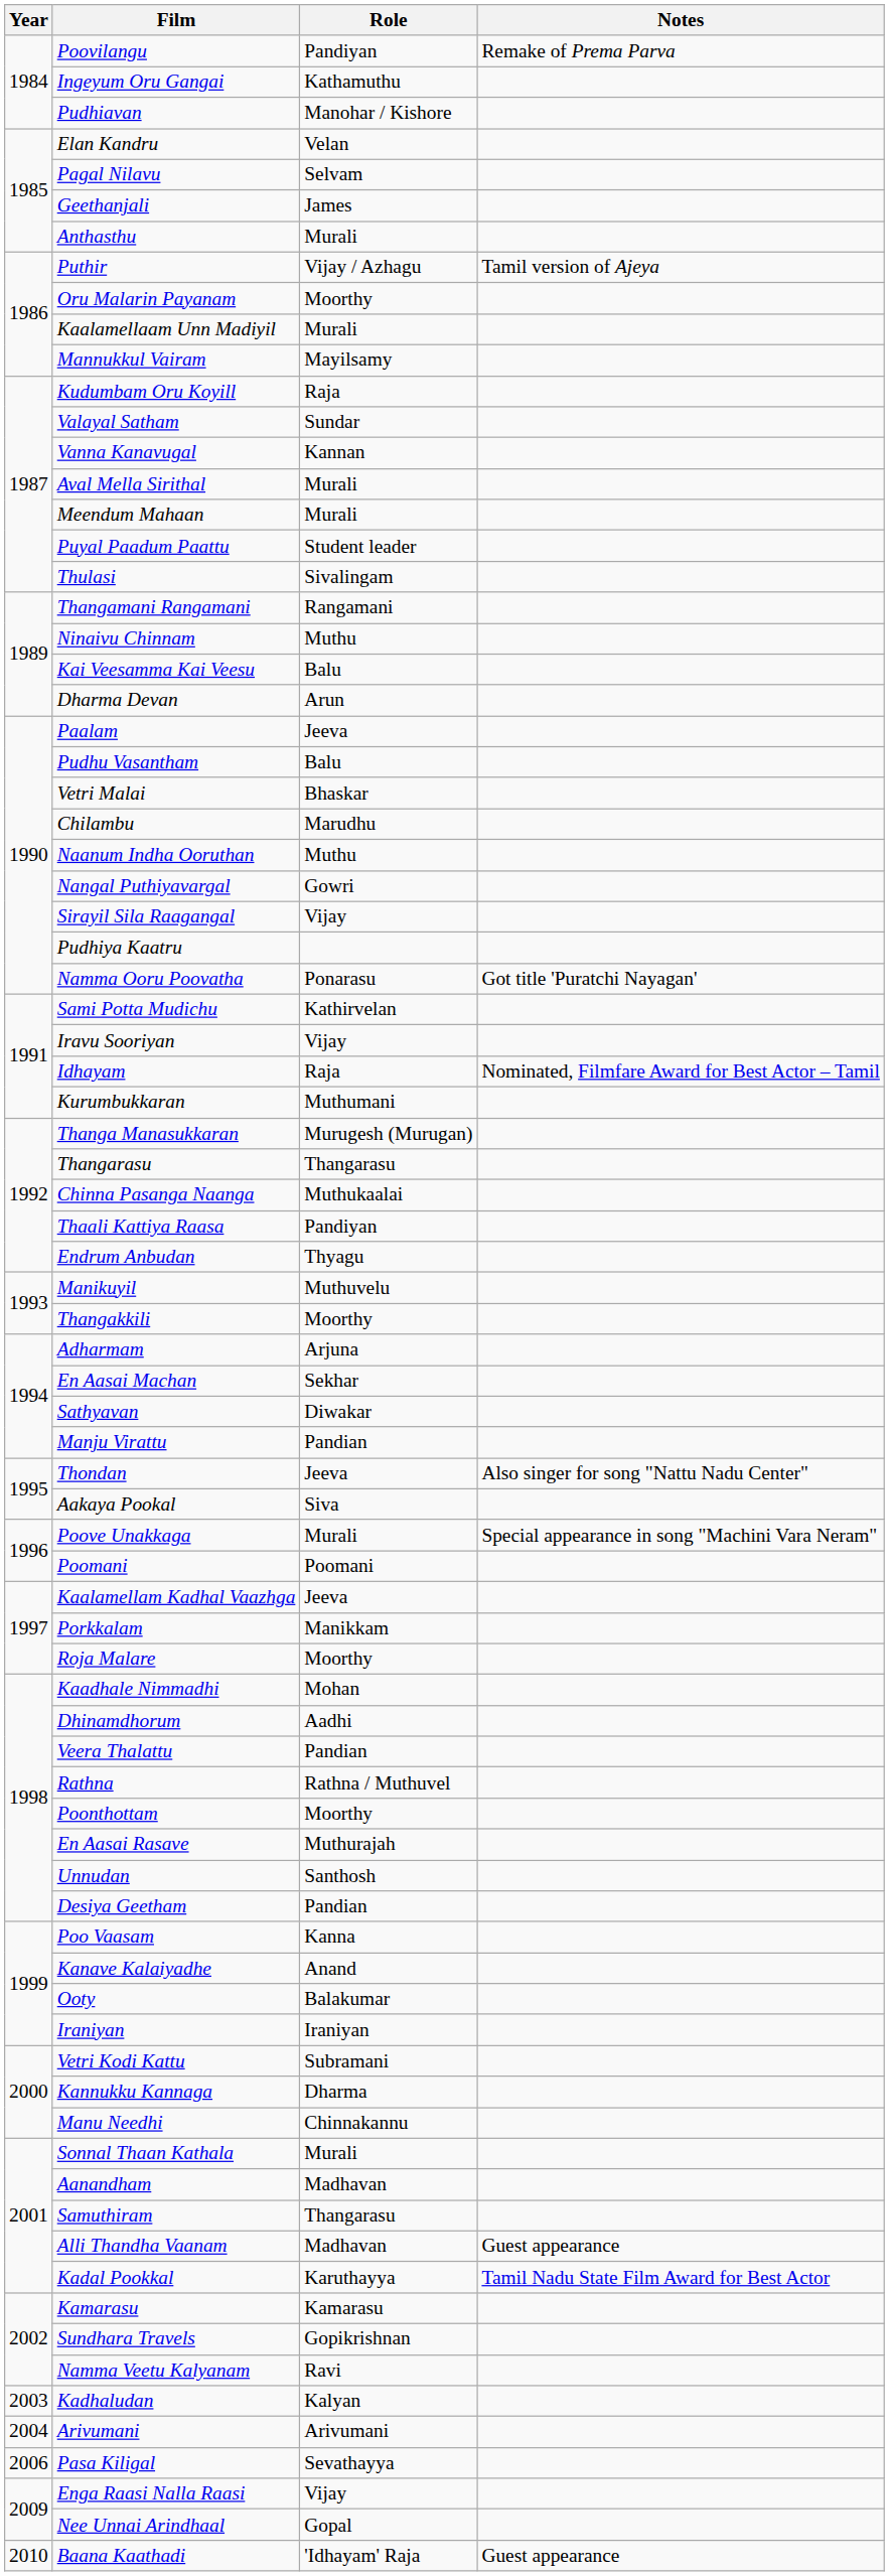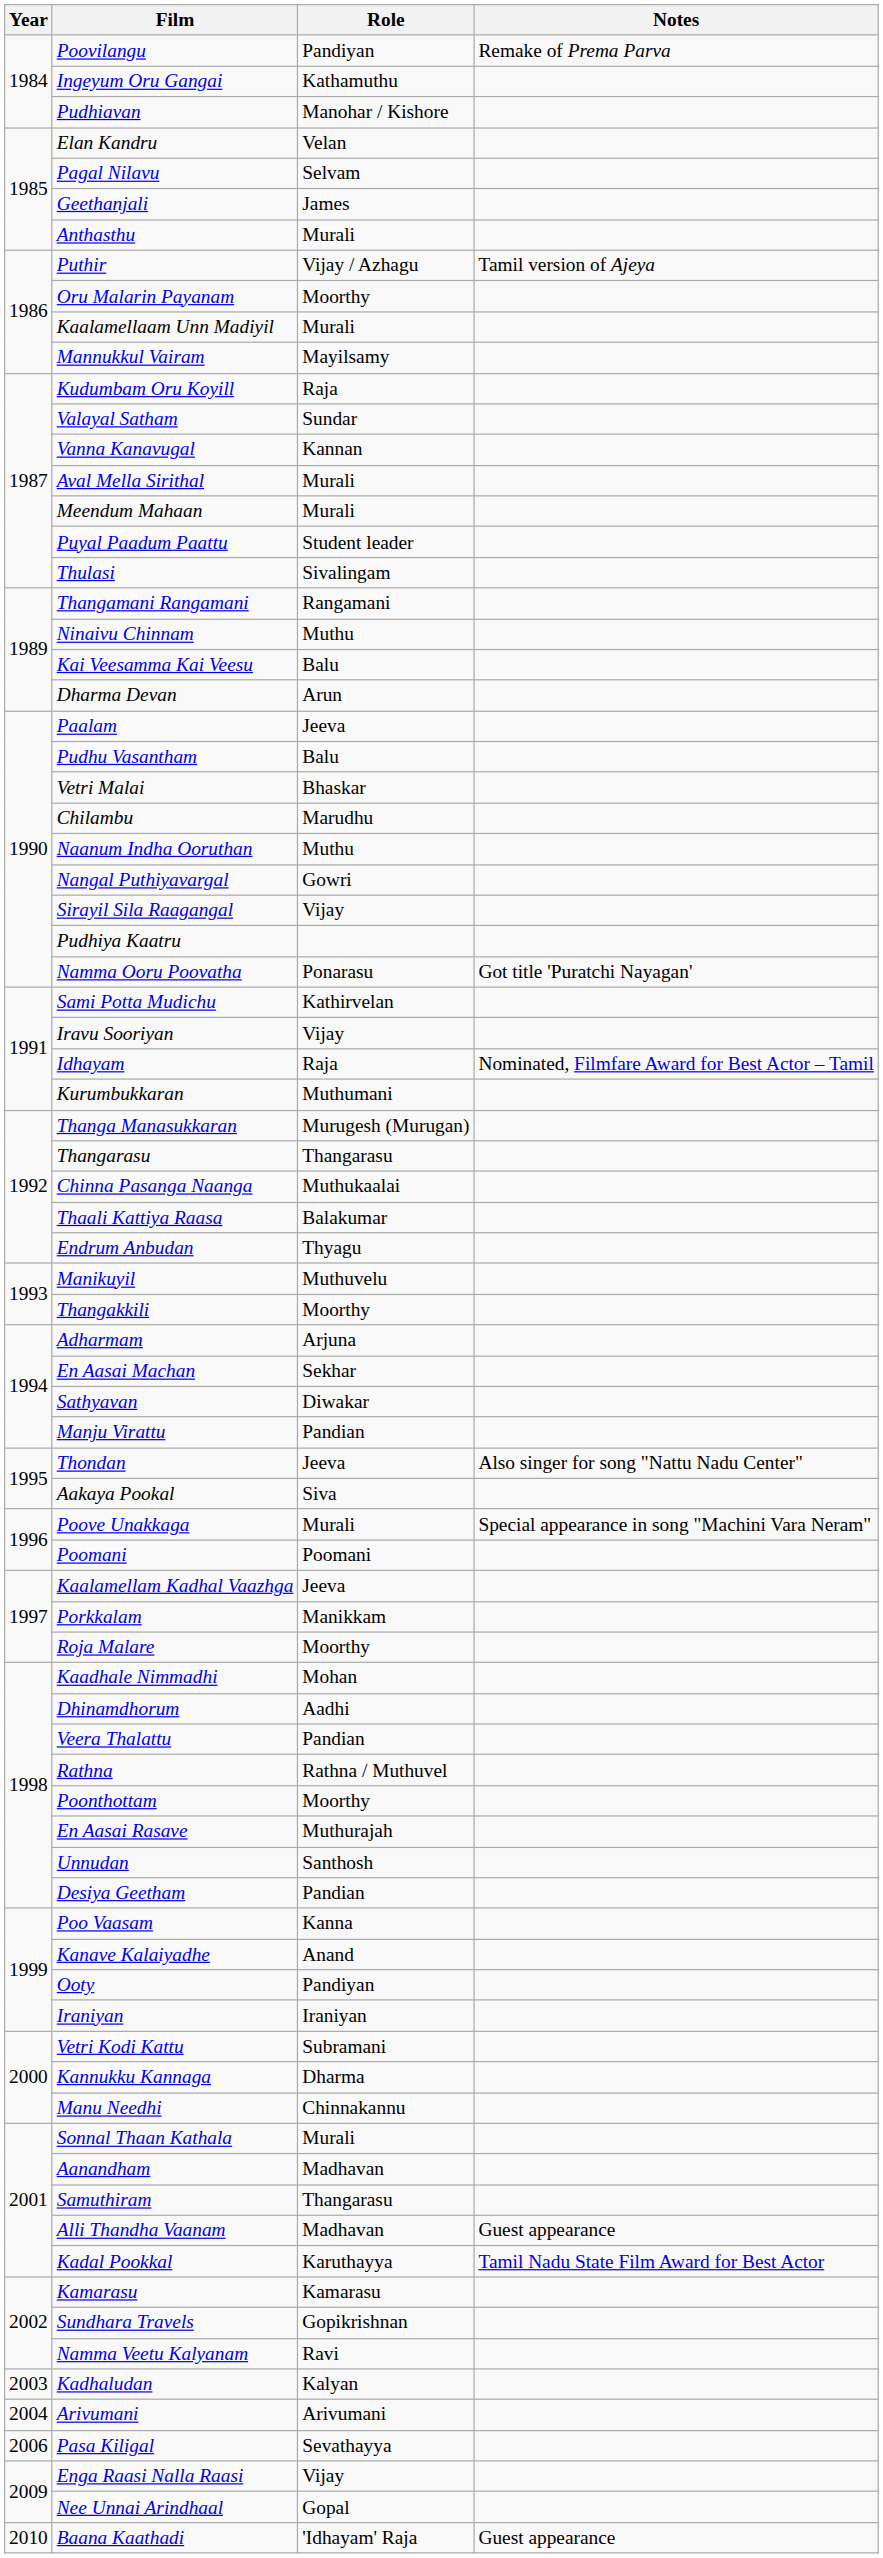Thaali Kattiya Raasa | Role: Pandiyan -> Balakumar
Ooty | Role: Balakumar -> Pandiyan
